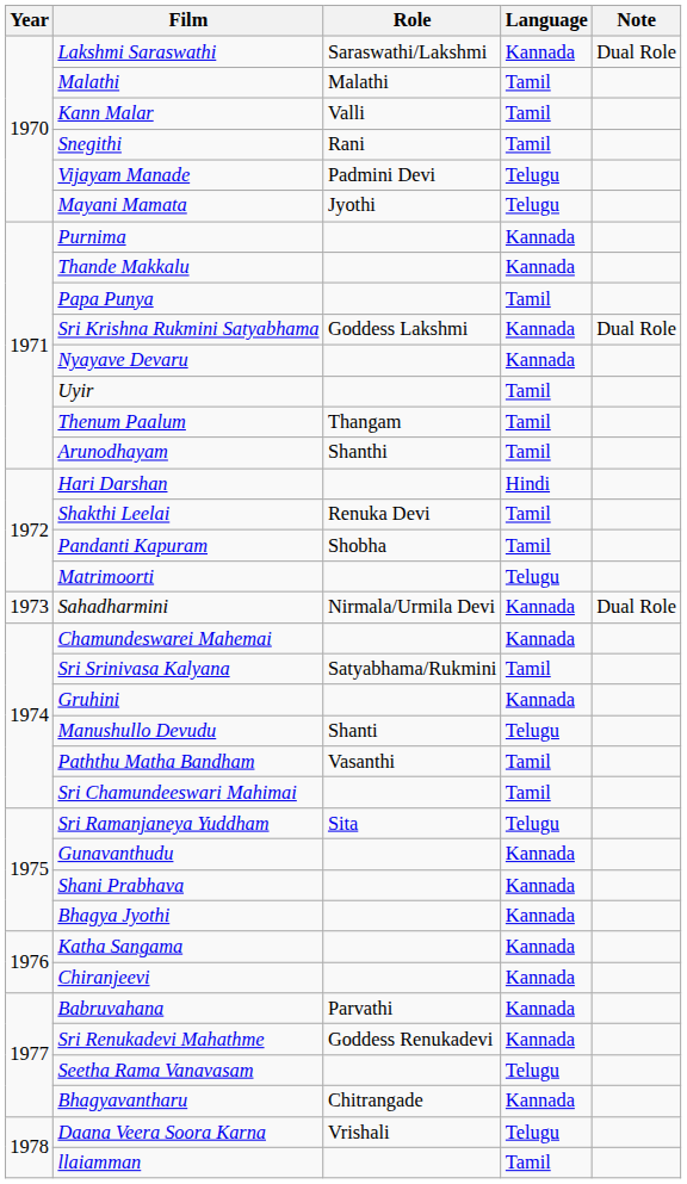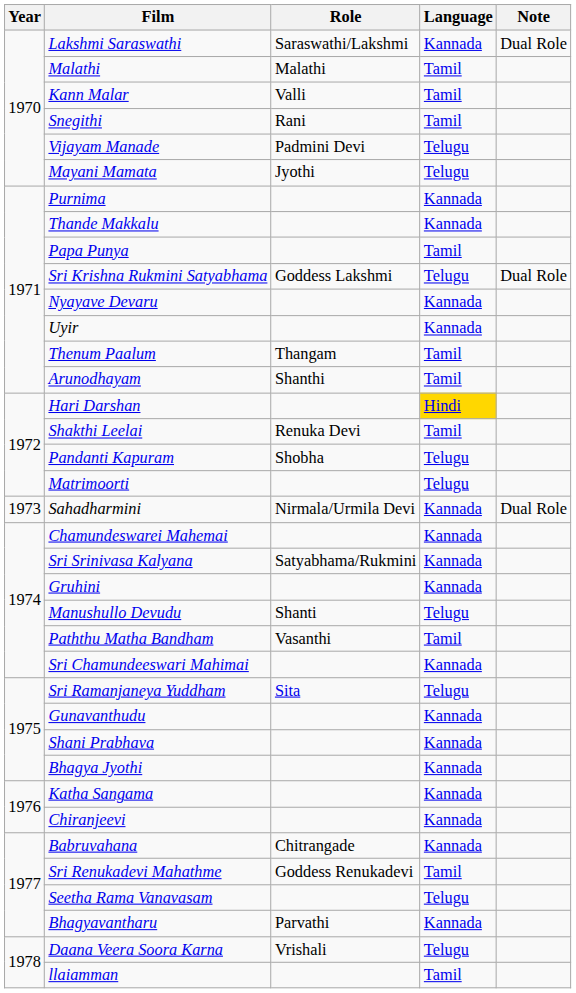Sri Krishna Rukmini Satyabhama | Language: Kannada -> Telugu
Uyir | Language: Tamil -> Kannada
Hari Darshan | Language: no background -> gold background
Pandanti Kapuram | Language: Tamil -> Telugu
Sri Srinivasa Kalyana | Language: Tamil -> Kannada
Sri Chamundeeswari Mahimai | Language: Tamil -> Kannada
Babruvahana | Role: Parvathi -> Chitrangade
Sri Renukadevi Mahathme | Language: Kannada -> Tamil
Bhagyavantharu | Role: Chitrangade -> Parvathi
